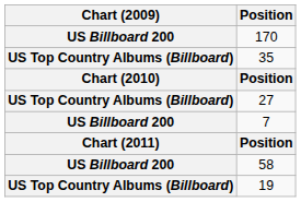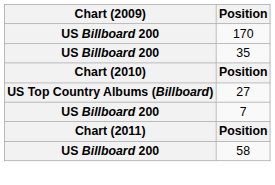35 | Chart (2009): US Top Country Albums (Billboard) -> US Billboard 200
- row: US Top Country Albums (Billboard) | 19
